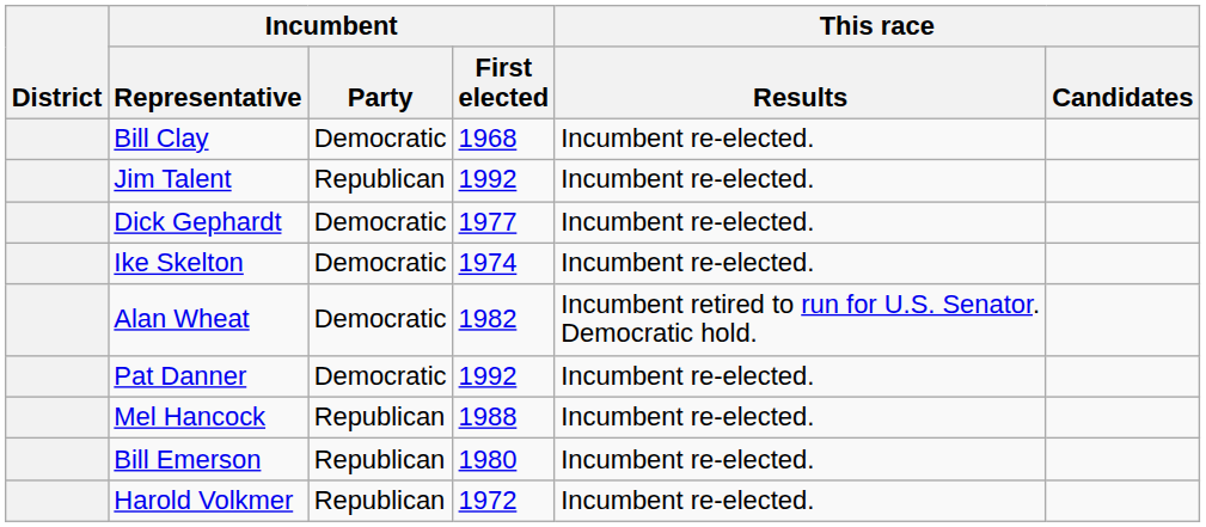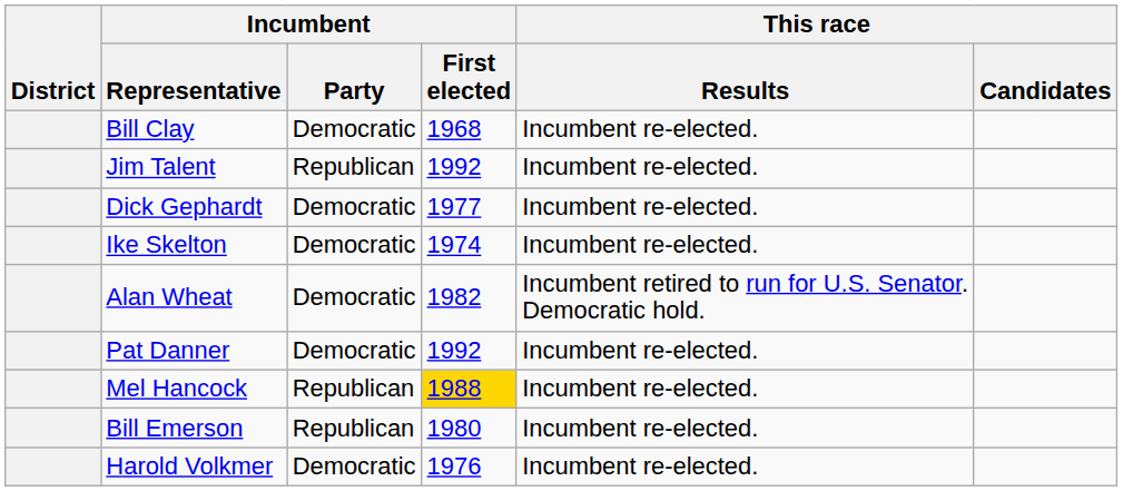Mel Hancock | Incumbent / First elected: no background -> gold background
Harold Volkmer | Incumbent / Party: Republican -> Democratic
Harold Volkmer | Incumbent / First elected: 1972 -> 1976
